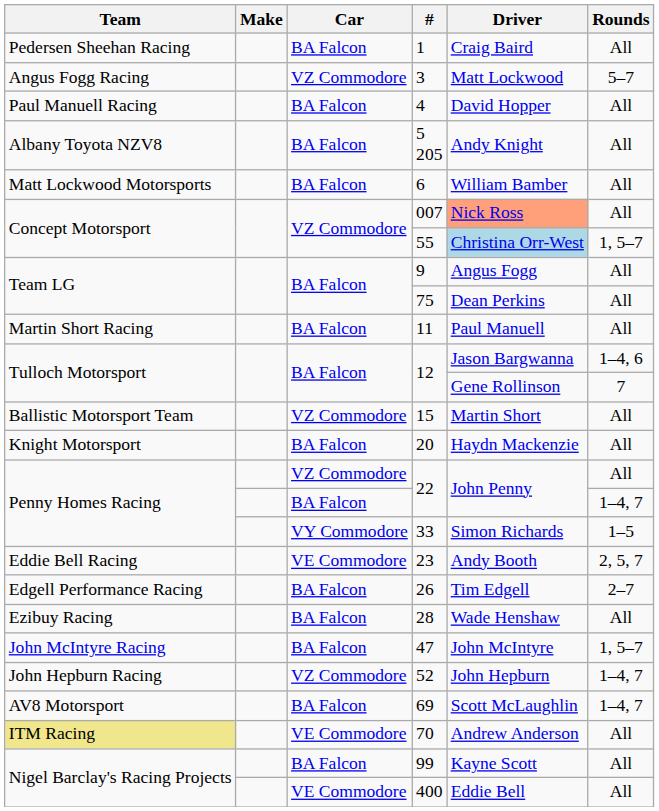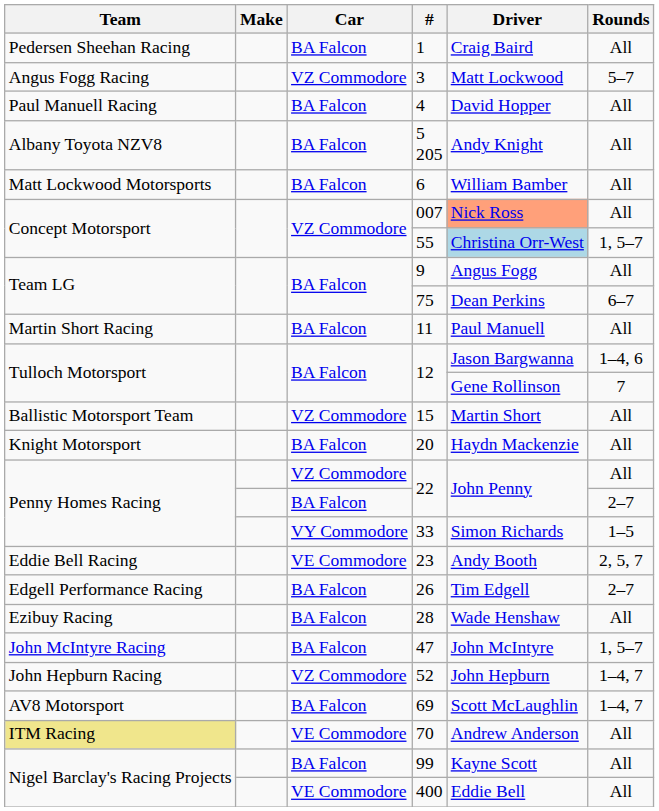75 | Rounds: All -> 6–7
BA Falcon / 22 | Rounds: 1–4, 7 -> 2–7
